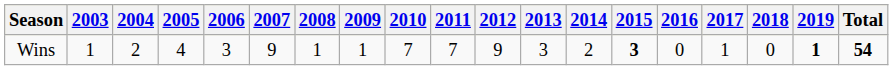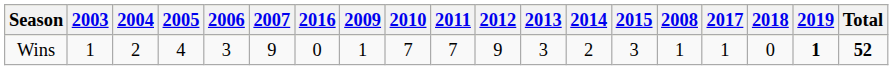columns swapped: 2008 <-> 2016
Wins | 2015: bold -> normal
Wins | Total: 54 -> 52
